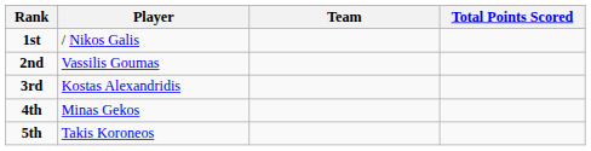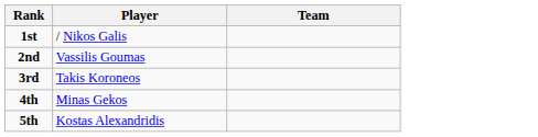- column: Total Points Scored
3rd | Player: Kostas Alexandridis -> Takis Koroneos
5th | Player: Takis Koroneos -> Kostas Alexandridis
